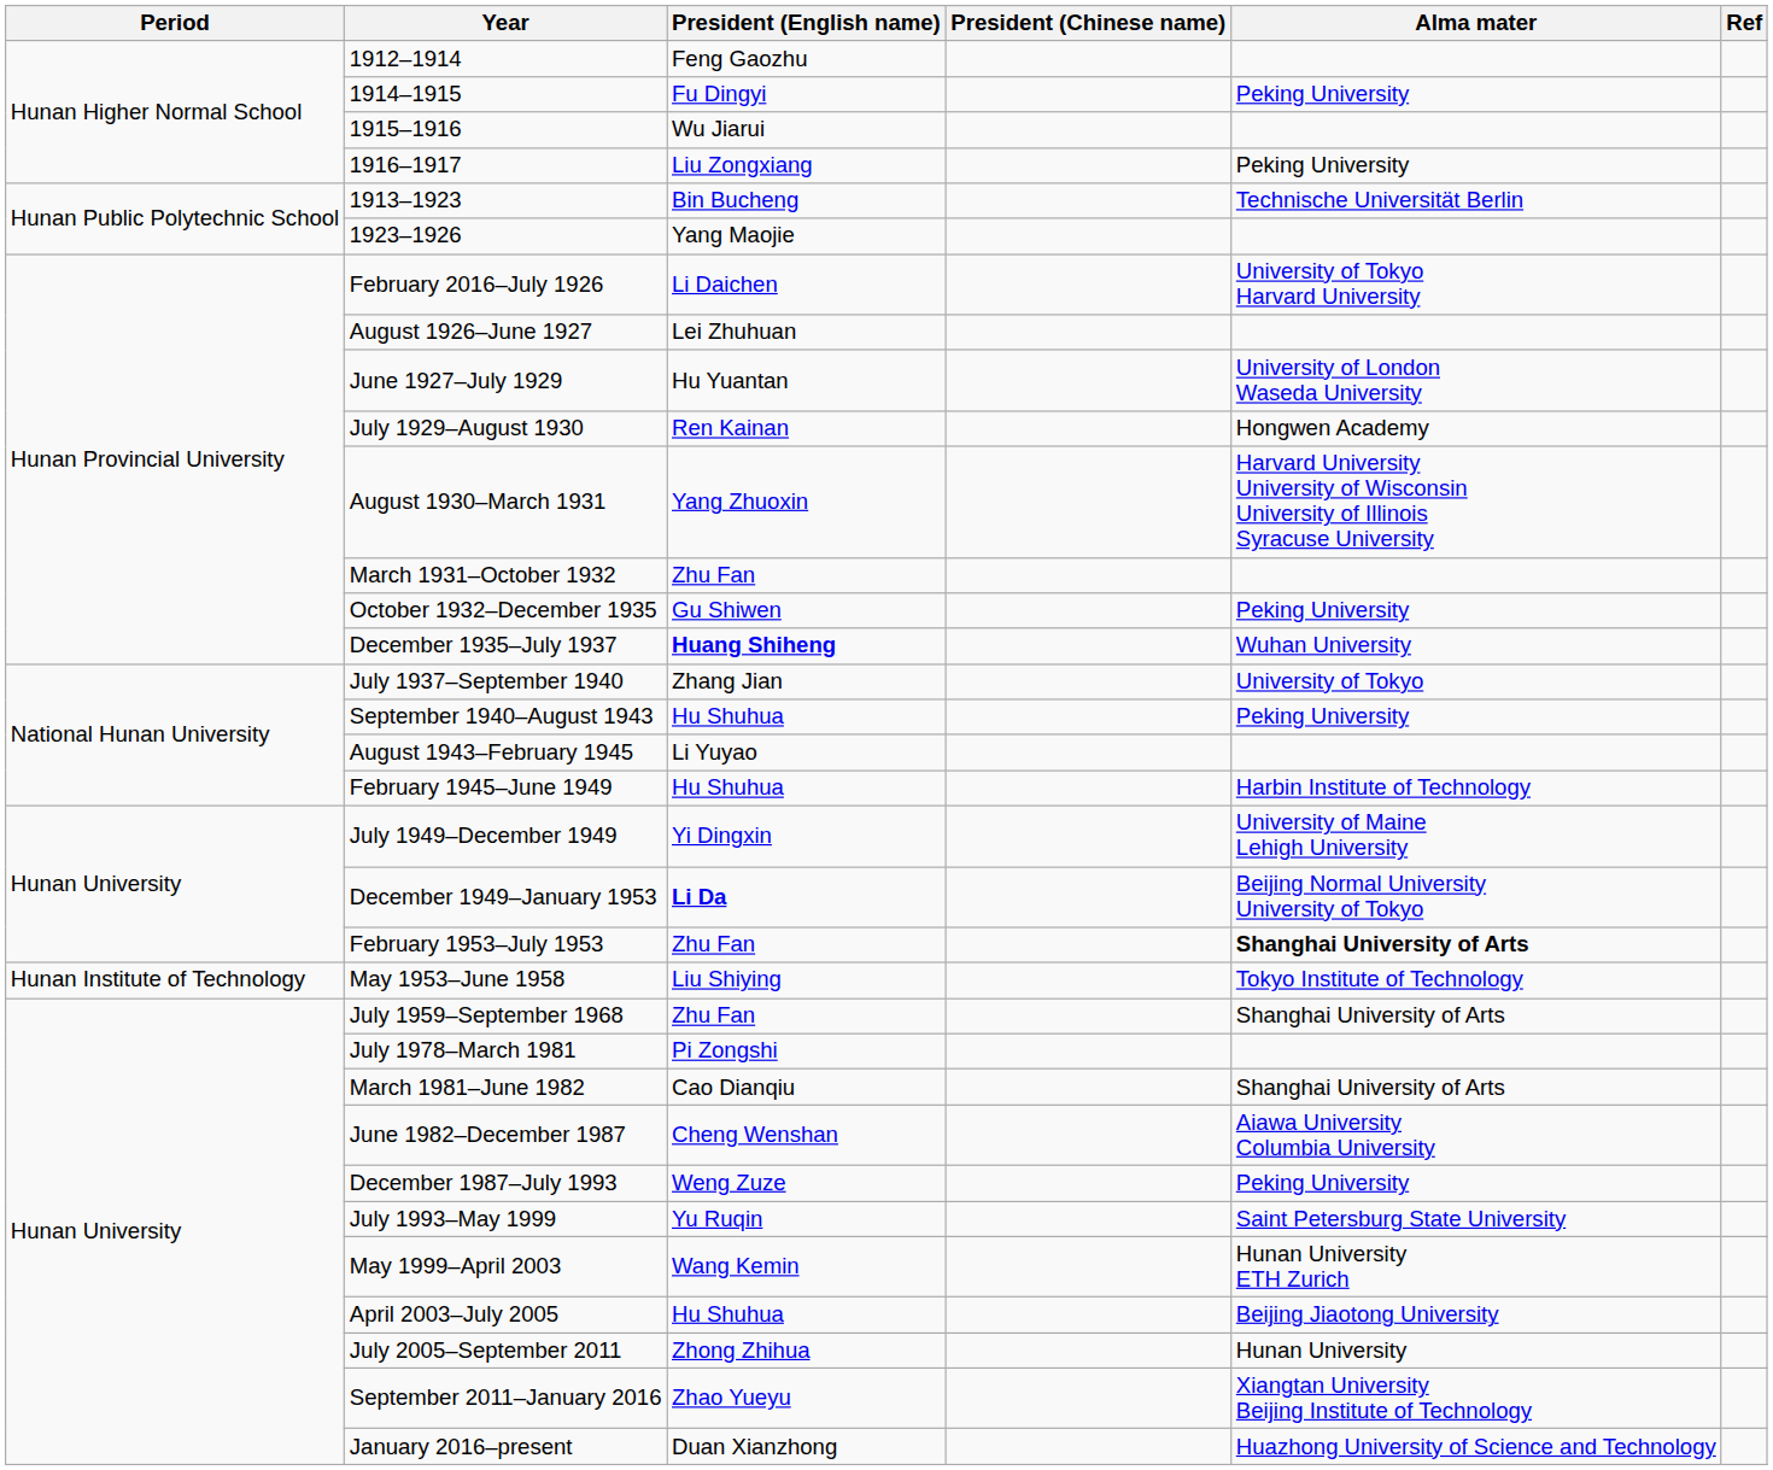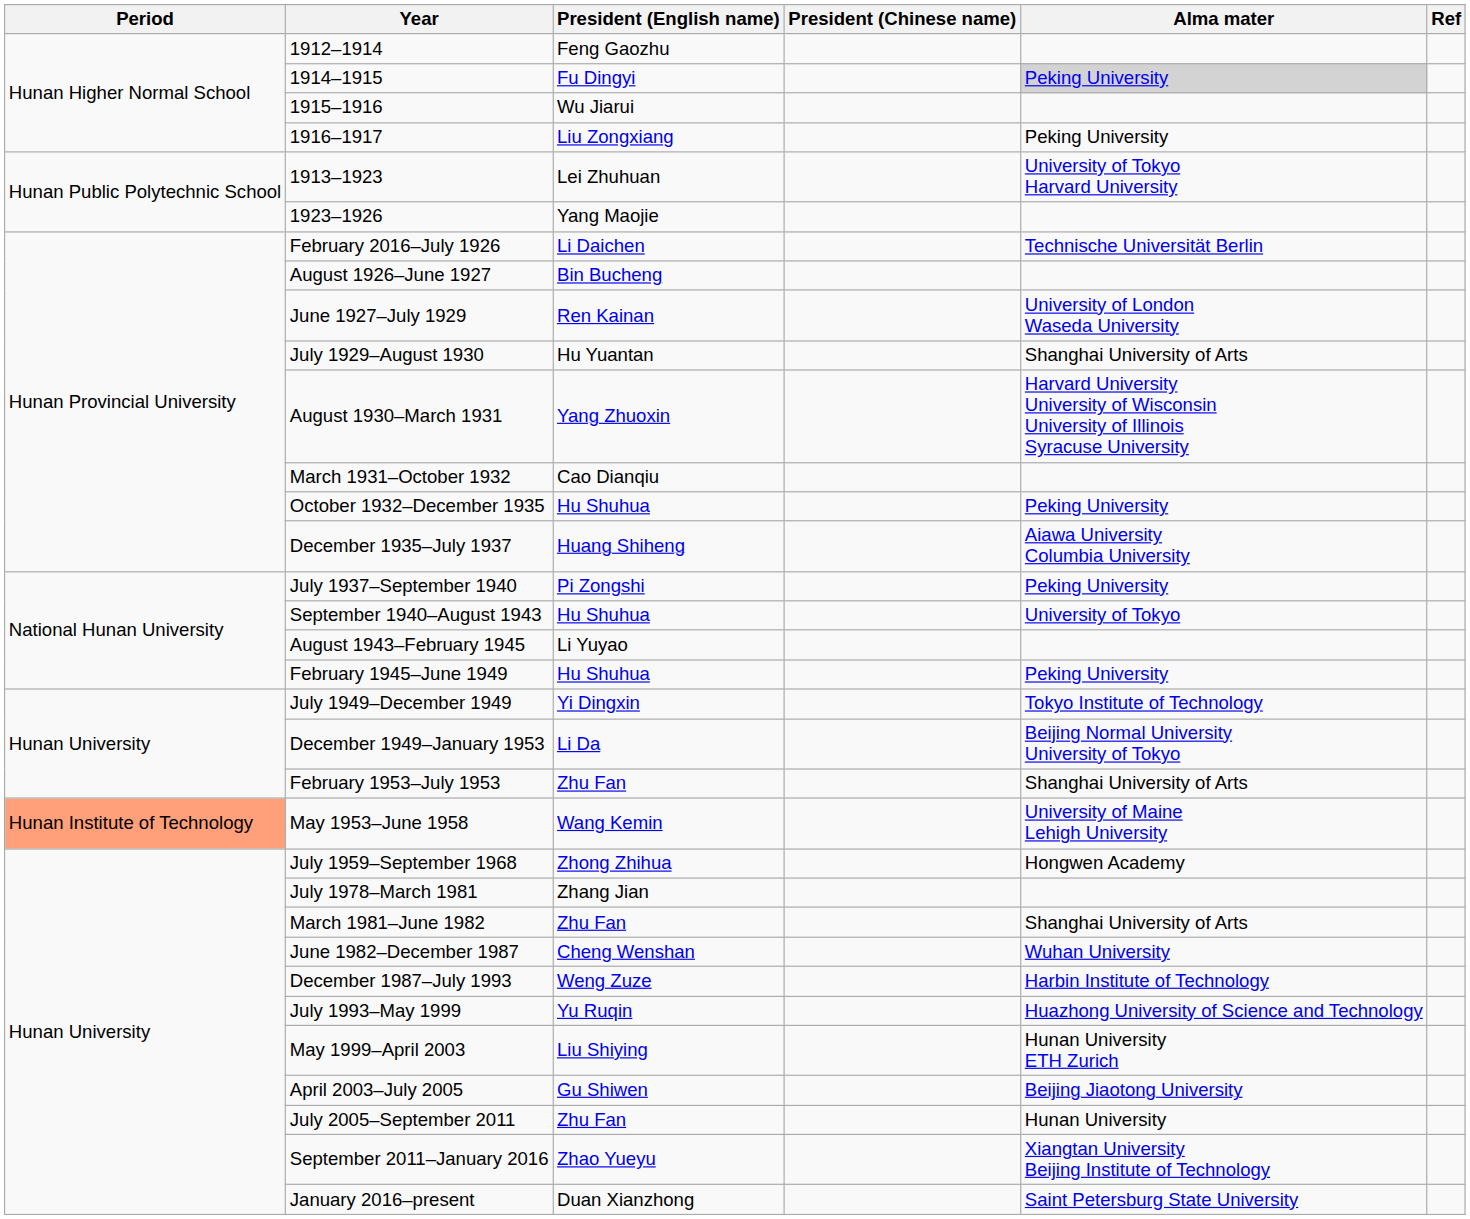1914–1915 | Alma mater: no background -> lightgrey background
1913–1923 | President (English name): Bin Bucheng -> Lei Zhuhuan
1913–1923 | Alma mater: Technische Universität Berlin -> University of Tokyo Harvard University
February 2016–July 1926 | Alma mater: University of Tokyo Harvard University -> Technische Universität Berlin
August 1926–June 1927 | President (English name): Lei Zhuhuan -> Bin Bucheng
June 1927–July 1929 | President (English name): Hu Yuantan -> Ren Kainan
July 1929–August 1930 | President (English name): Ren Kainan -> Hu Yuantan
July 1929–August 1930 | Alma mater: Hongwen Academy -> Shanghai University of Arts
March 1931–October 1932 | President (English name): Zhu Fan -> Cao Dianqiu
October 1932–December 1935 | President (English name): Gu Shiwen -> Hu Shuhua
December 1935–July 1937 | President (English name): bold -> normal
December 1935–July 1937 | Alma mater: Wuhan University -> Aiawa University Columbia University
July 1937–September 1940 | President (English name): Zhang Jian -> Pi Zongshi
July 1937–September 1940 | Alma mater: University of Tokyo -> Peking University
September 1940–August 1943 | Alma mater: Peking University -> University of Tokyo
February 1945–June 1949 | Alma mater: Harbin Institute of Technology -> Peking University
July 1949–December 1949 | Alma mater: University of Maine Lehigh University -> Tokyo Institute of Technology
December 1949–January 1953 | President (English name): bold -> normal
February 1953–July 1953 | Alma mater: bold -> normal
May 1953–June 1958 | Period: no background -> lightsalmon background
May 1953–June 1958 | President (English name): Liu Shiying -> Wang Kemin
May 1953–June 1958 | Alma mater: Tokyo Institute of Technology -> University of Maine Lehigh University
July 1959–September 1968 | President (English name): Zhu Fan -> Zhong Zhihua
July 1959–September 1968 | Alma mater: Shanghai University of Arts -> Hongwen Academy
July 1978–March 1981 | President (English name): Pi Zongshi -> Zhang Jian
March 1981–June 1982 | President (English name): Cao Dianqiu -> Zhu Fan
June 1982–December 1987 | Alma mater: Aiawa University Columbia University -> Wuhan University
December 1987–July 1993 | Alma mater: Peking University -> Harbin Institute of Technology
July 1993–May 1999 | Alma mater: Saint Petersburg State University -> Huazhong University of Science and Technology
May 1999–April 2003 | President (English name): Wang Kemin -> Liu Shiying
April 2003–July 2005 | President (English name): Hu Shuhua -> Gu Shiwen
July 2005–September 2011 | President (English name): Zhong Zhihua -> Zhu Fan
January 2016–present | Alma mater: Huazhong University of Science and Technology -> Saint Petersburg State University
